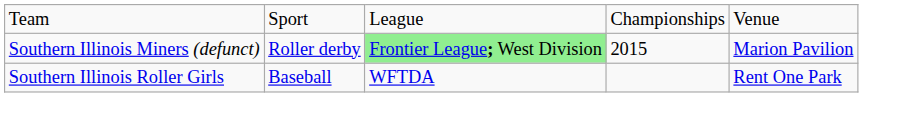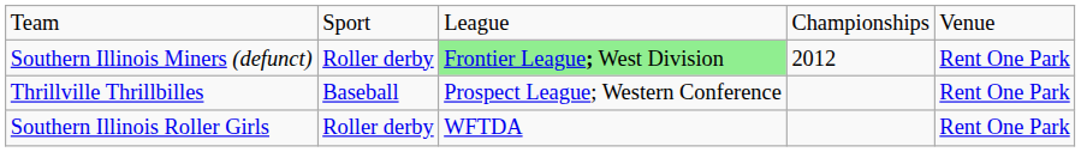Southern Illinois Miners (defunct) | column 4: 2015 -> 2012
Southern Illinois Miners (defunct) | column 5: Marion Pavilion -> Rent One Park
+ row: Thrillville Thrillbilles | Baseball | Prospect League; Western Conference | Rent One Park
Southern Illinois Roller Girls | column 2: Baseball -> Roller derby
